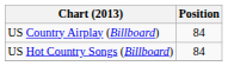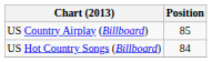US Country Airplay (Billboard) | Position: 84 -> 85
